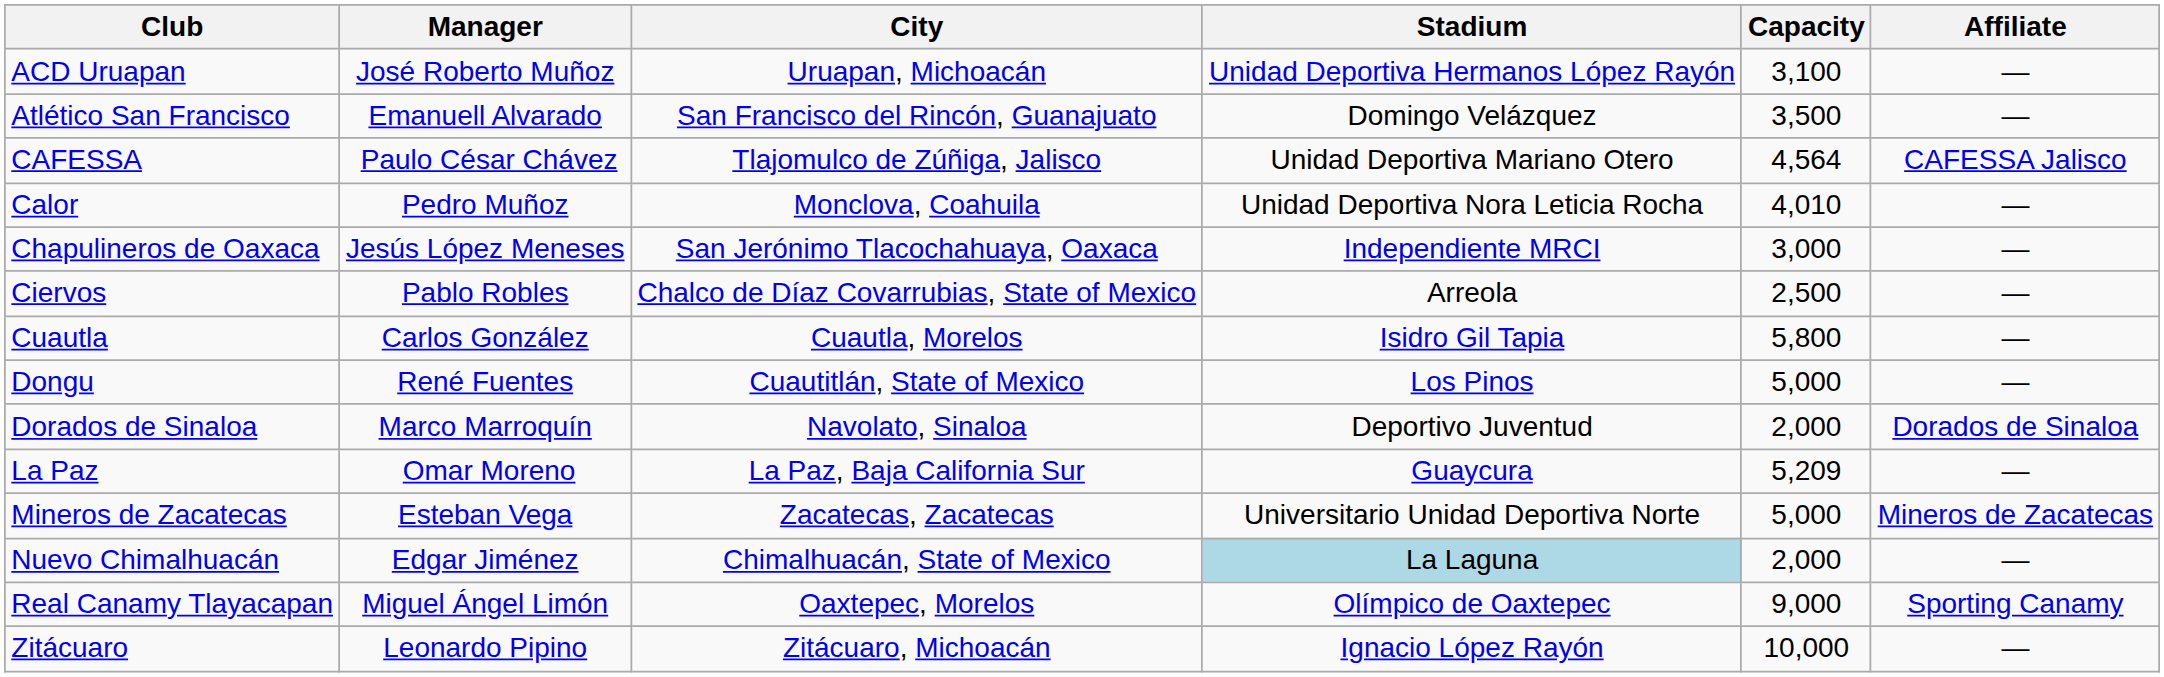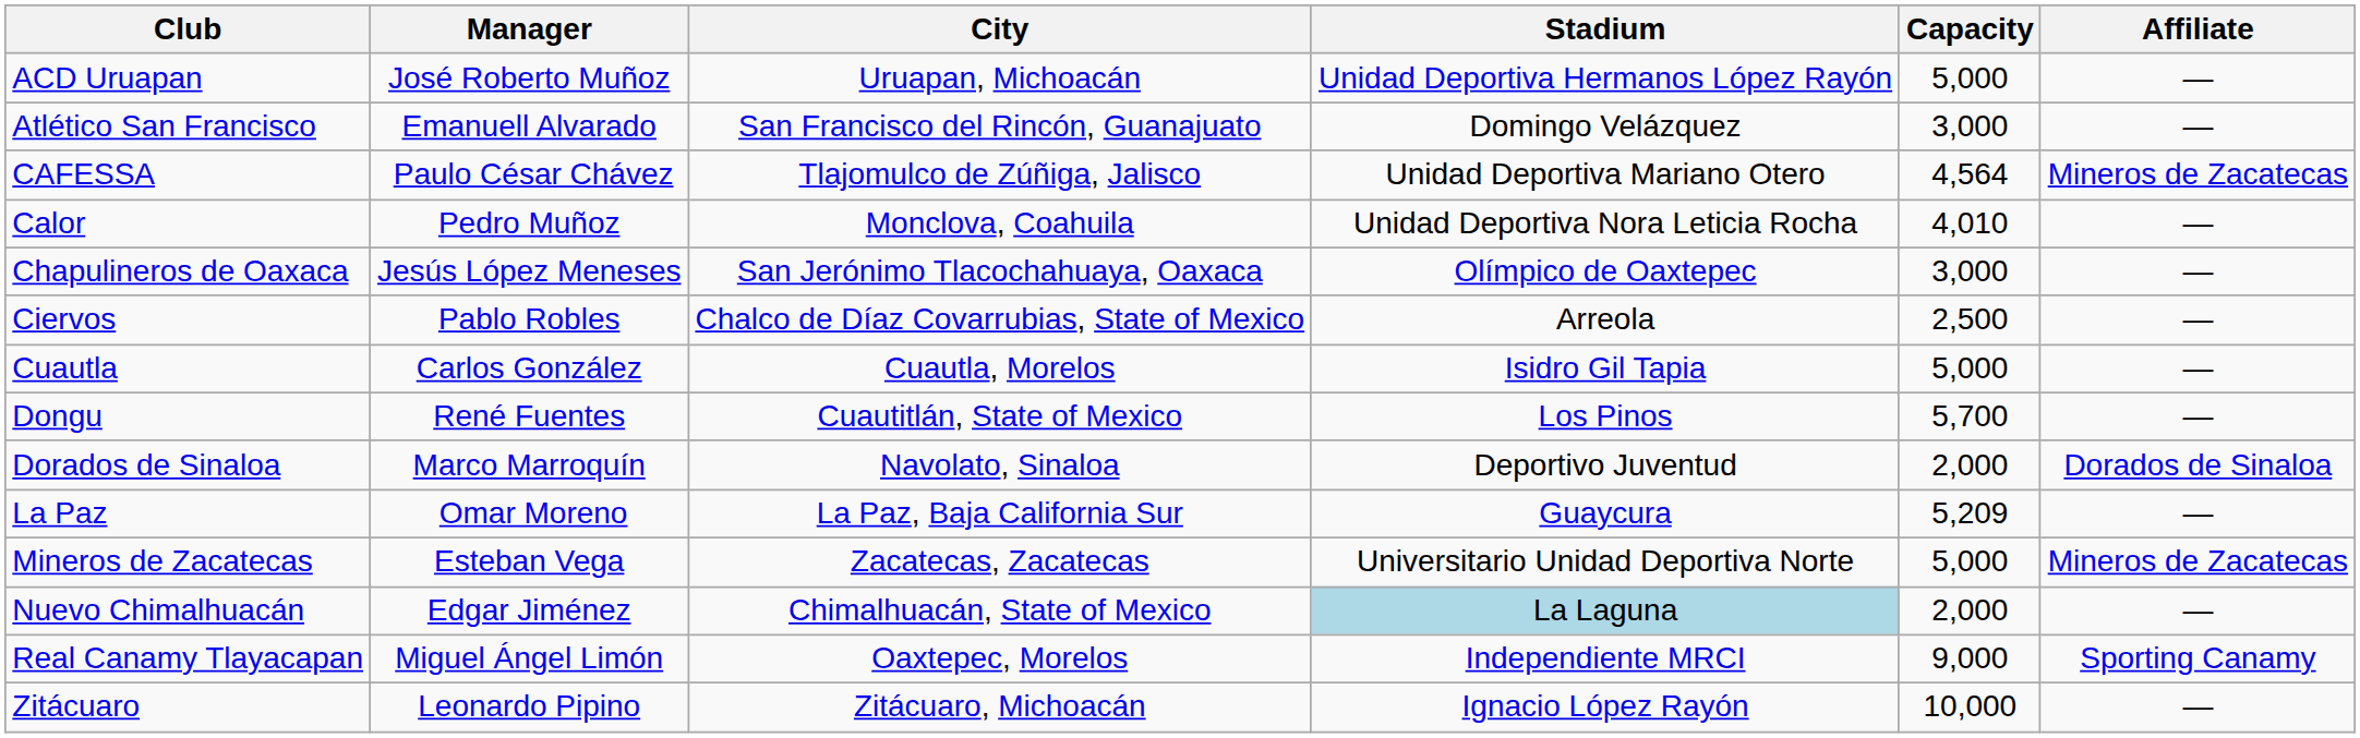ACD Uruapan | Capacity: 3,100 -> 5,000
Atlético San Francisco | Capacity: 3,500 -> 3,000
CAFESSA | Affiliate: CAFESSA Jalisco -> Mineros de Zacatecas
Chapulineros de Oaxaca | Stadium: Independiente MRCI -> Olímpico de Oaxtepec
Cuautla | Capacity: 5,800 -> 5,000
Dongu | Capacity: 5,000 -> 5,700
Real Canamy Tlayacapan | Stadium: Olímpico de Oaxtepec -> Independiente MRCI
